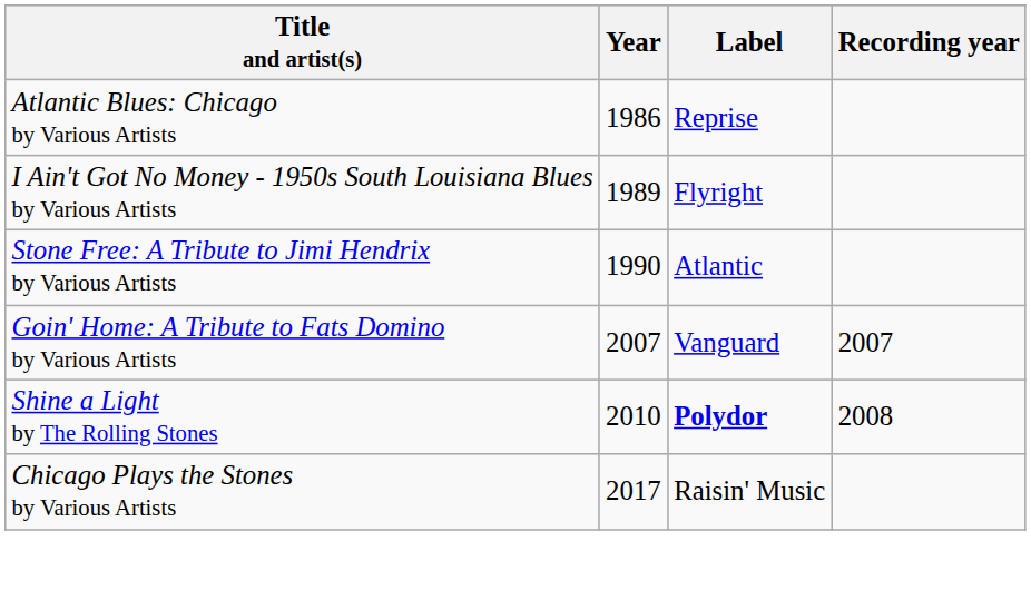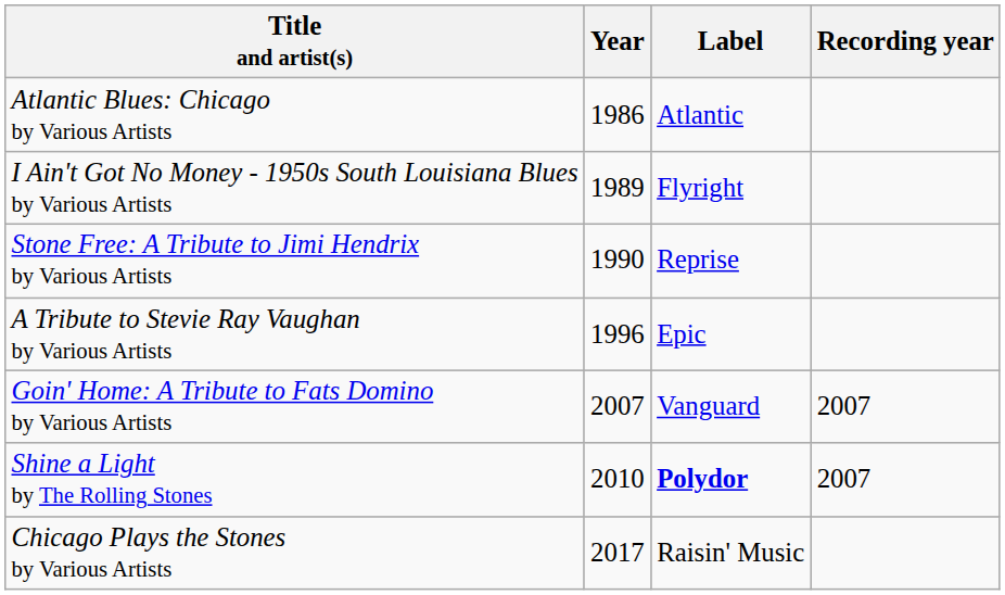Atlantic Blues: Chicago by Various Artists | Label: Reprise -> Atlantic
Stone Free: A Tribute to Jimi Hendrix by Various Artists | Label: Atlantic -> Reprise
+ row: A Tribute to Stevie Ray Vaughan by Various Artists | 1996 | Epic
Shine a Light by The Rolling Stones | Recording year: 2008 -> 2007
